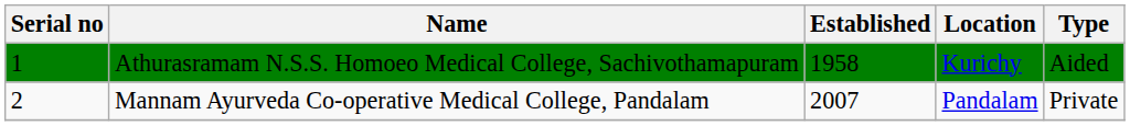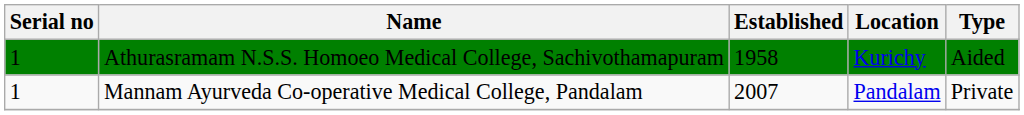Mannam Ayurveda Co-operative Medical College, Pandalam | Serial no: 2 -> 1
